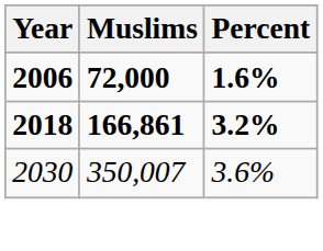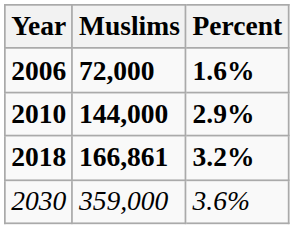+ row: 2010 | 144,000 | 2.9%
2030 | Muslims: 350,007 -> 359,000
